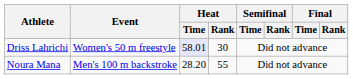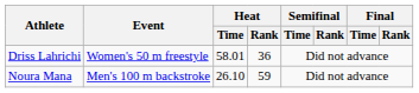Driss Lahrichi | Heat / Time: lavender background -> no background
Driss Lahrichi | Heat / Rank: 30 -> 36
Noura Mana | Heat / Time: 28.20 -> 26.10
Noura Mana | Heat / Rank: 55 -> 59
